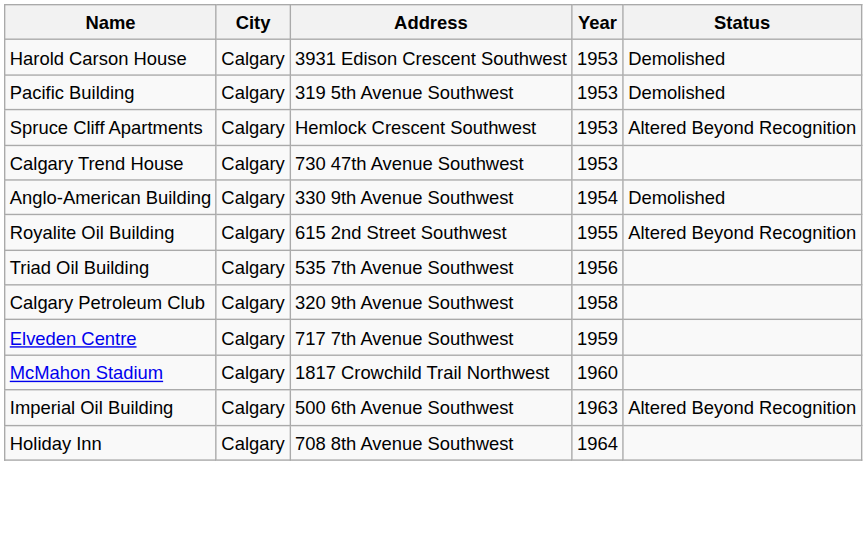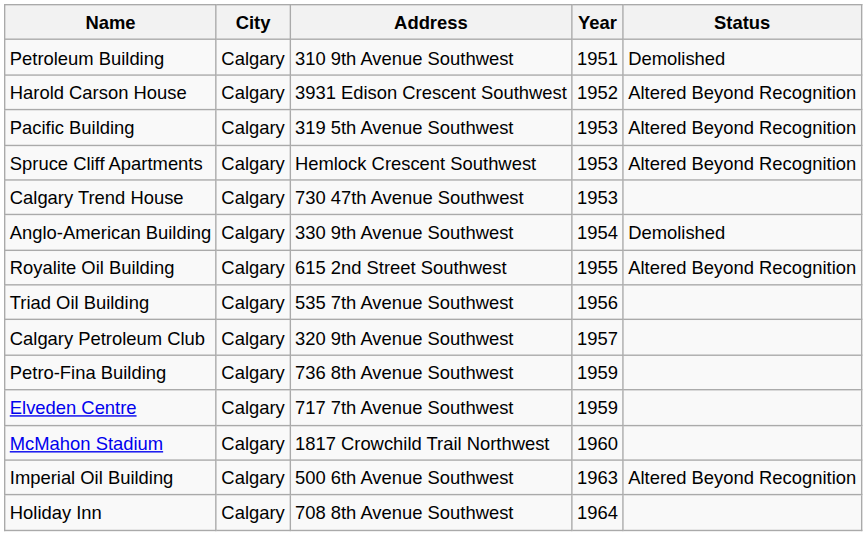+ row: Petroleum Building | Calgary | 310 9th Avenue Southwest | 1951 | Demolished
Harold Carson House | Year: 1953 -> 1952
Harold Carson House | Status: Demolished -> Altered Beyond Recognition
Pacific Building | Status: Demolished -> Altered Beyond Recognition
Calgary Petroleum Club | Year: 1958 -> 1957
+ row: Petro-Fina Building | Calgary | 736 8th Avenue Southwest | 1959
